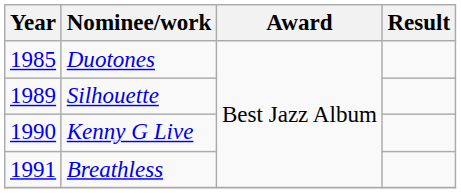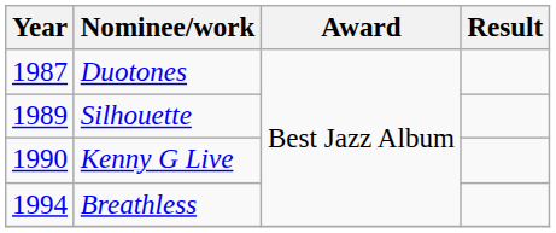Duotones | Year: 1985 -> 1987
Breathless | Year: 1991 -> 1994
